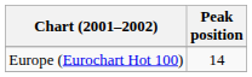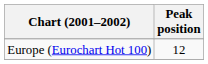Europe (Eurochart Hot 100) | Peak position: 14 -> 12
